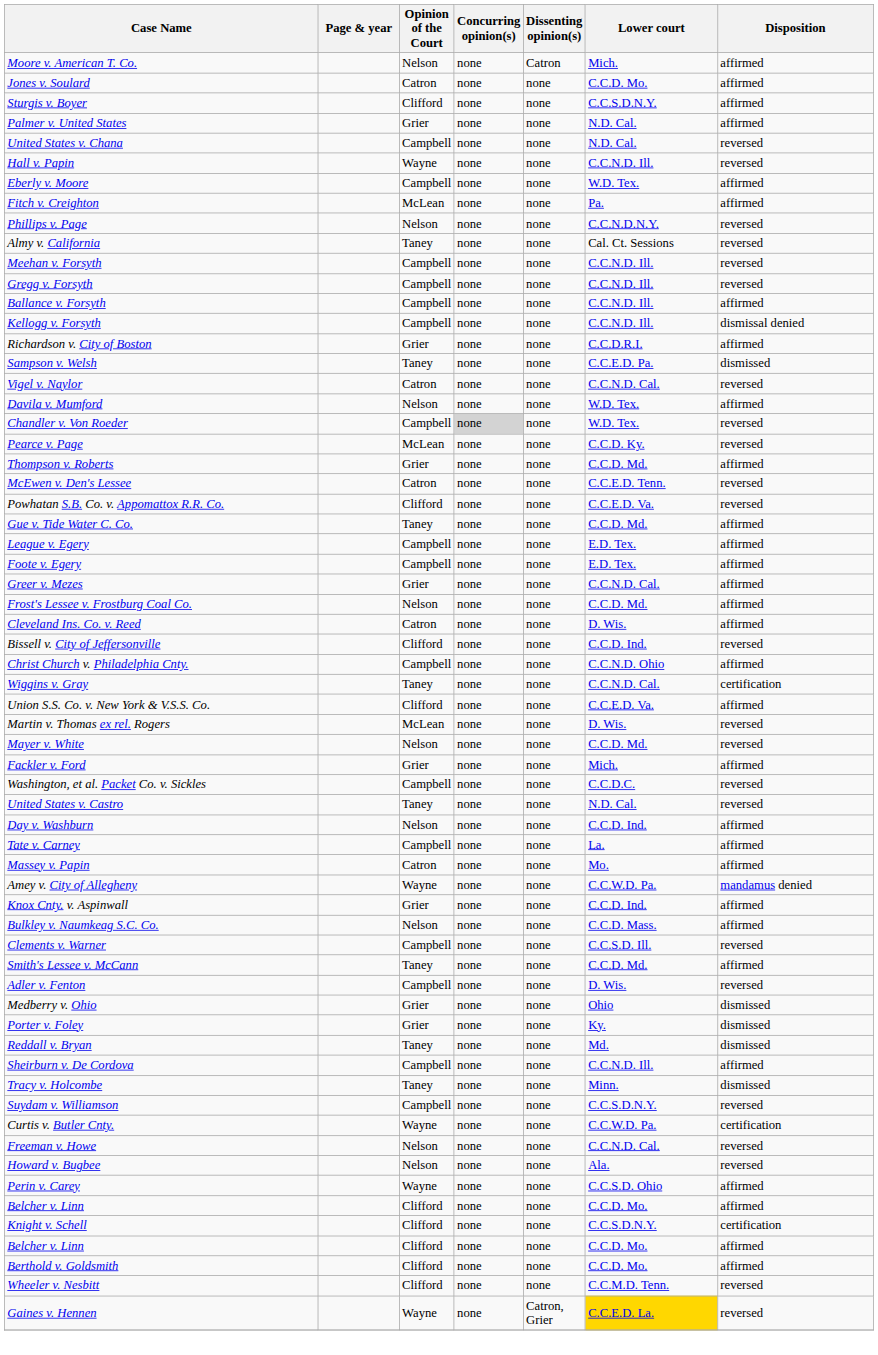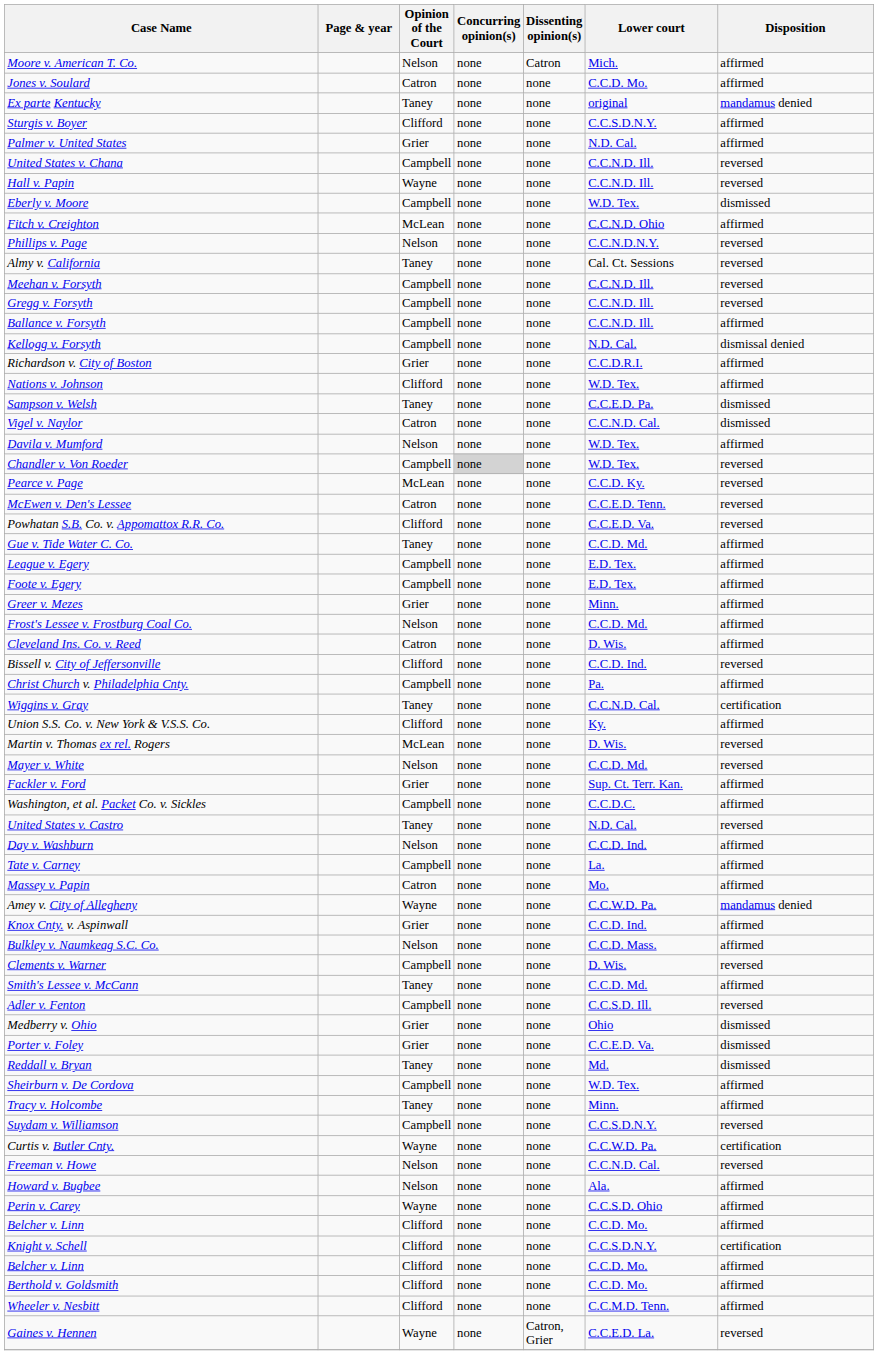+ row: Ex parte Kentucky | Taney | none | none | original | mandamus denied
United States v. Chana | Lower court: N.D. Cal. -> C.C.N.D. Ill.
Eberly v. Moore | Disposition: affirmed -> dismissed
Fitch v. Creighton | Lower court: Pa. -> C.C.N.D. Ohio
Kellogg v. Forsyth | Lower court: C.C.N.D. Ill. -> N.D. Cal.
+ row: Nations v. Johnson | Clifford | none | none | W.D. Tex. | affirmed
Vigel v. Naylor | Disposition: reversed -> dismissed
- row: Thompson v. Roberts | Grier | none | none | C.C.D. Md. | affirmed
Greer v. Mezes | Lower court: C.C.N.D. Cal. -> Minn.
Christ Church v. Philadelphia Cnty. | Lower court: C.C.N.D. Ohio -> Pa.
Union S.S. Co. v. New York & V.S.S. Co. | Lower court: C.C.E.D. Va. -> Ky.
Fackler v. Ford | Lower court: Mich. -> Sup. Ct. Terr. Kan.
Washington, et al. Packet Co. v. Sickles | Disposition: reversed -> affirmed
Clements v. Warner | Lower court: C.C.S.D. Ill. -> D. Wis.
Adler v. Fenton | Lower court: D. Wis. -> C.C.S.D. Ill.
Porter v. Foley | Lower court: Ky. -> C.C.E.D. Va.
Sheirburn v. De Cordova | Lower court: C.C.N.D. Ill. -> W.D. Tex.
Tracy v. Holcombe | Disposition: dismissed -> affirmed
Howard v. Bugbee | Disposition: reversed -> affirmed
Wheeler v. Nesbitt | Disposition: reversed -> affirmed
Gaines v. Hennen | Lower court: gold background -> no background
